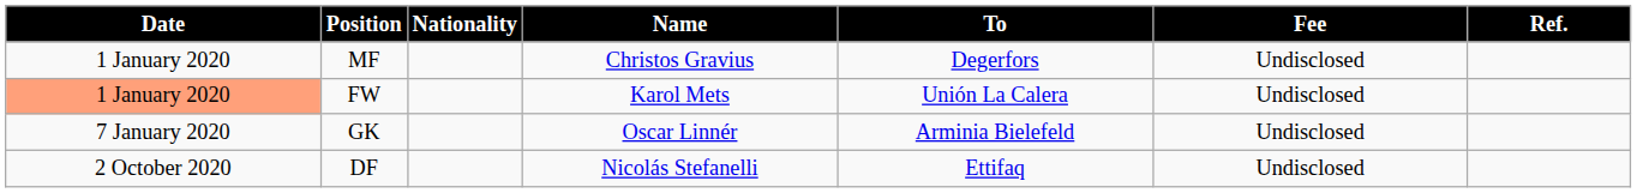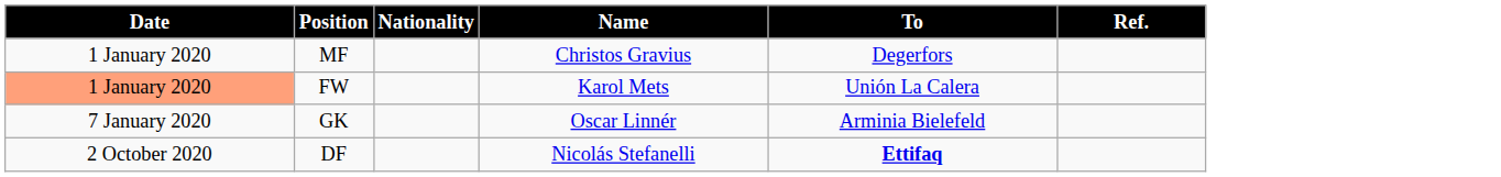- column: Fee | Undisclosed | Undisclosed | Undisclosed | Undisclosed
DF | To: normal -> bold
